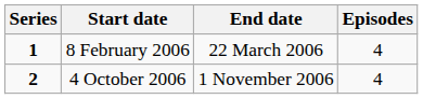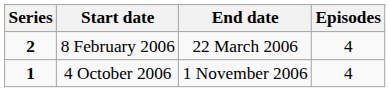8 February 2006 | Series: 1 -> 2
4 October 2006 | Series: 2 -> 1
